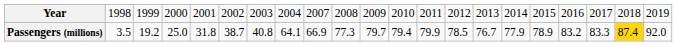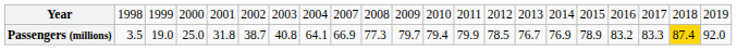Passengers (millions) | column 3: 19.2 -> 19.0
Passengers (millions) | column 16: 77.9 -> 76.9
